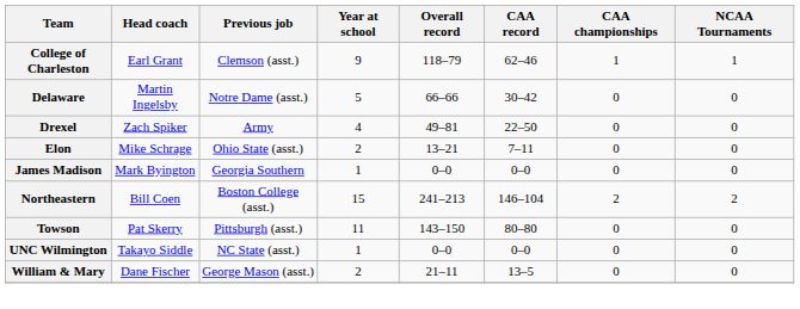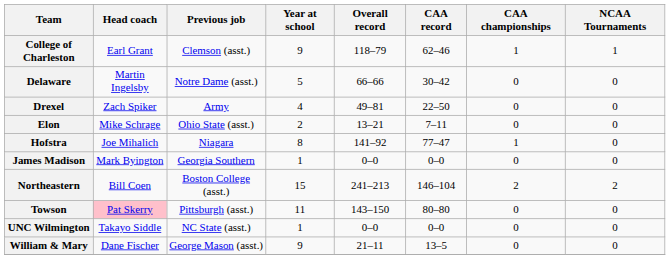+ row: Hofstra | Joe Mihalich | Niagara | 8 | 141–92 | 77–47 | 1 | 0
Towson | Head coach: no background -> pink background
William & Mary | Year at school: 2 -> 9
